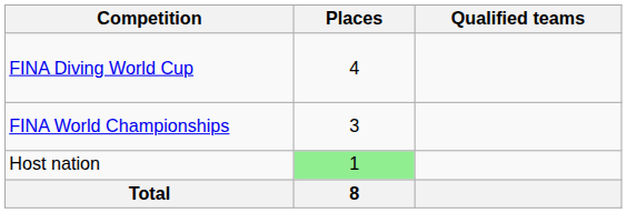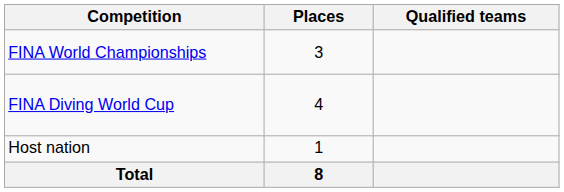rows swapped: FINA World Championships <-> FINA Diving World Cup
Host nation | Places: lightgreen background -> no background
